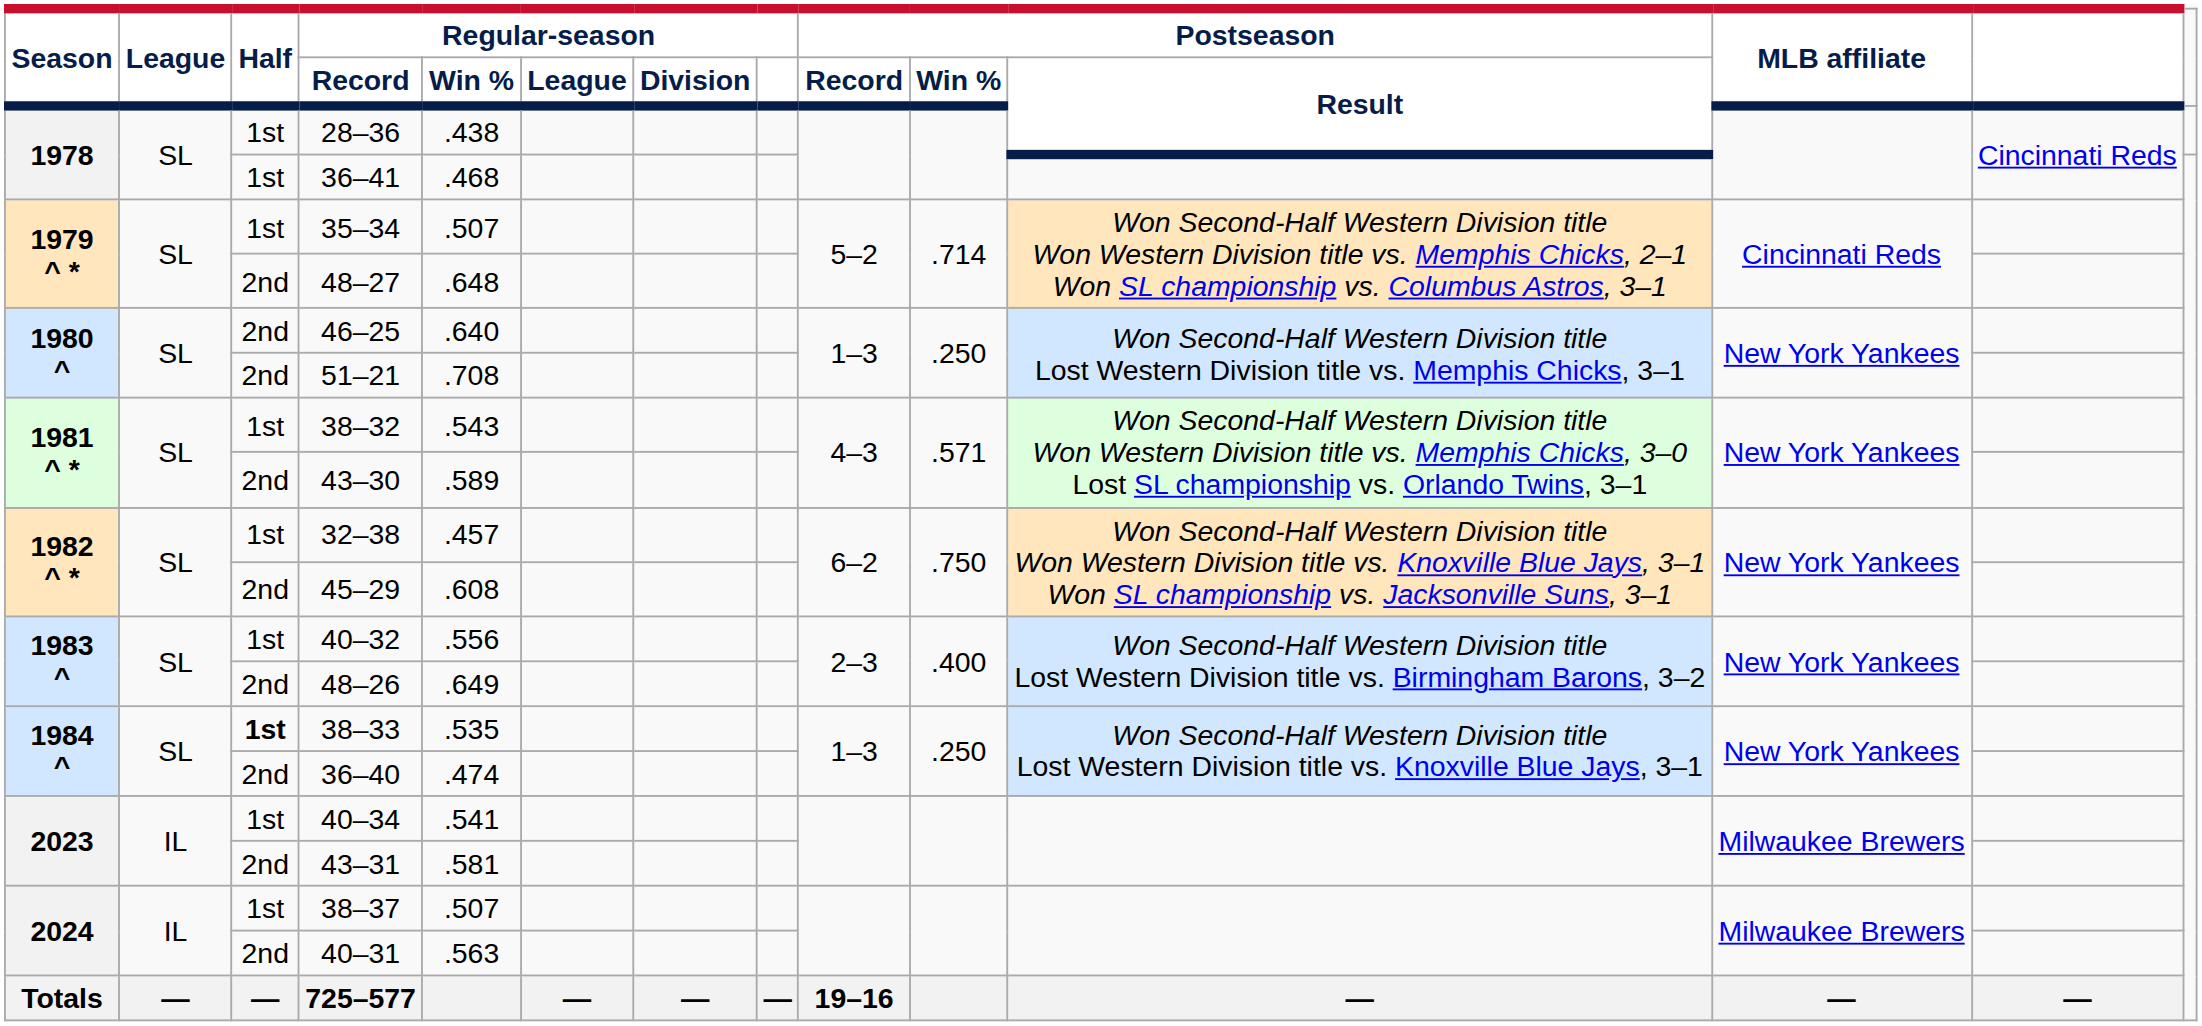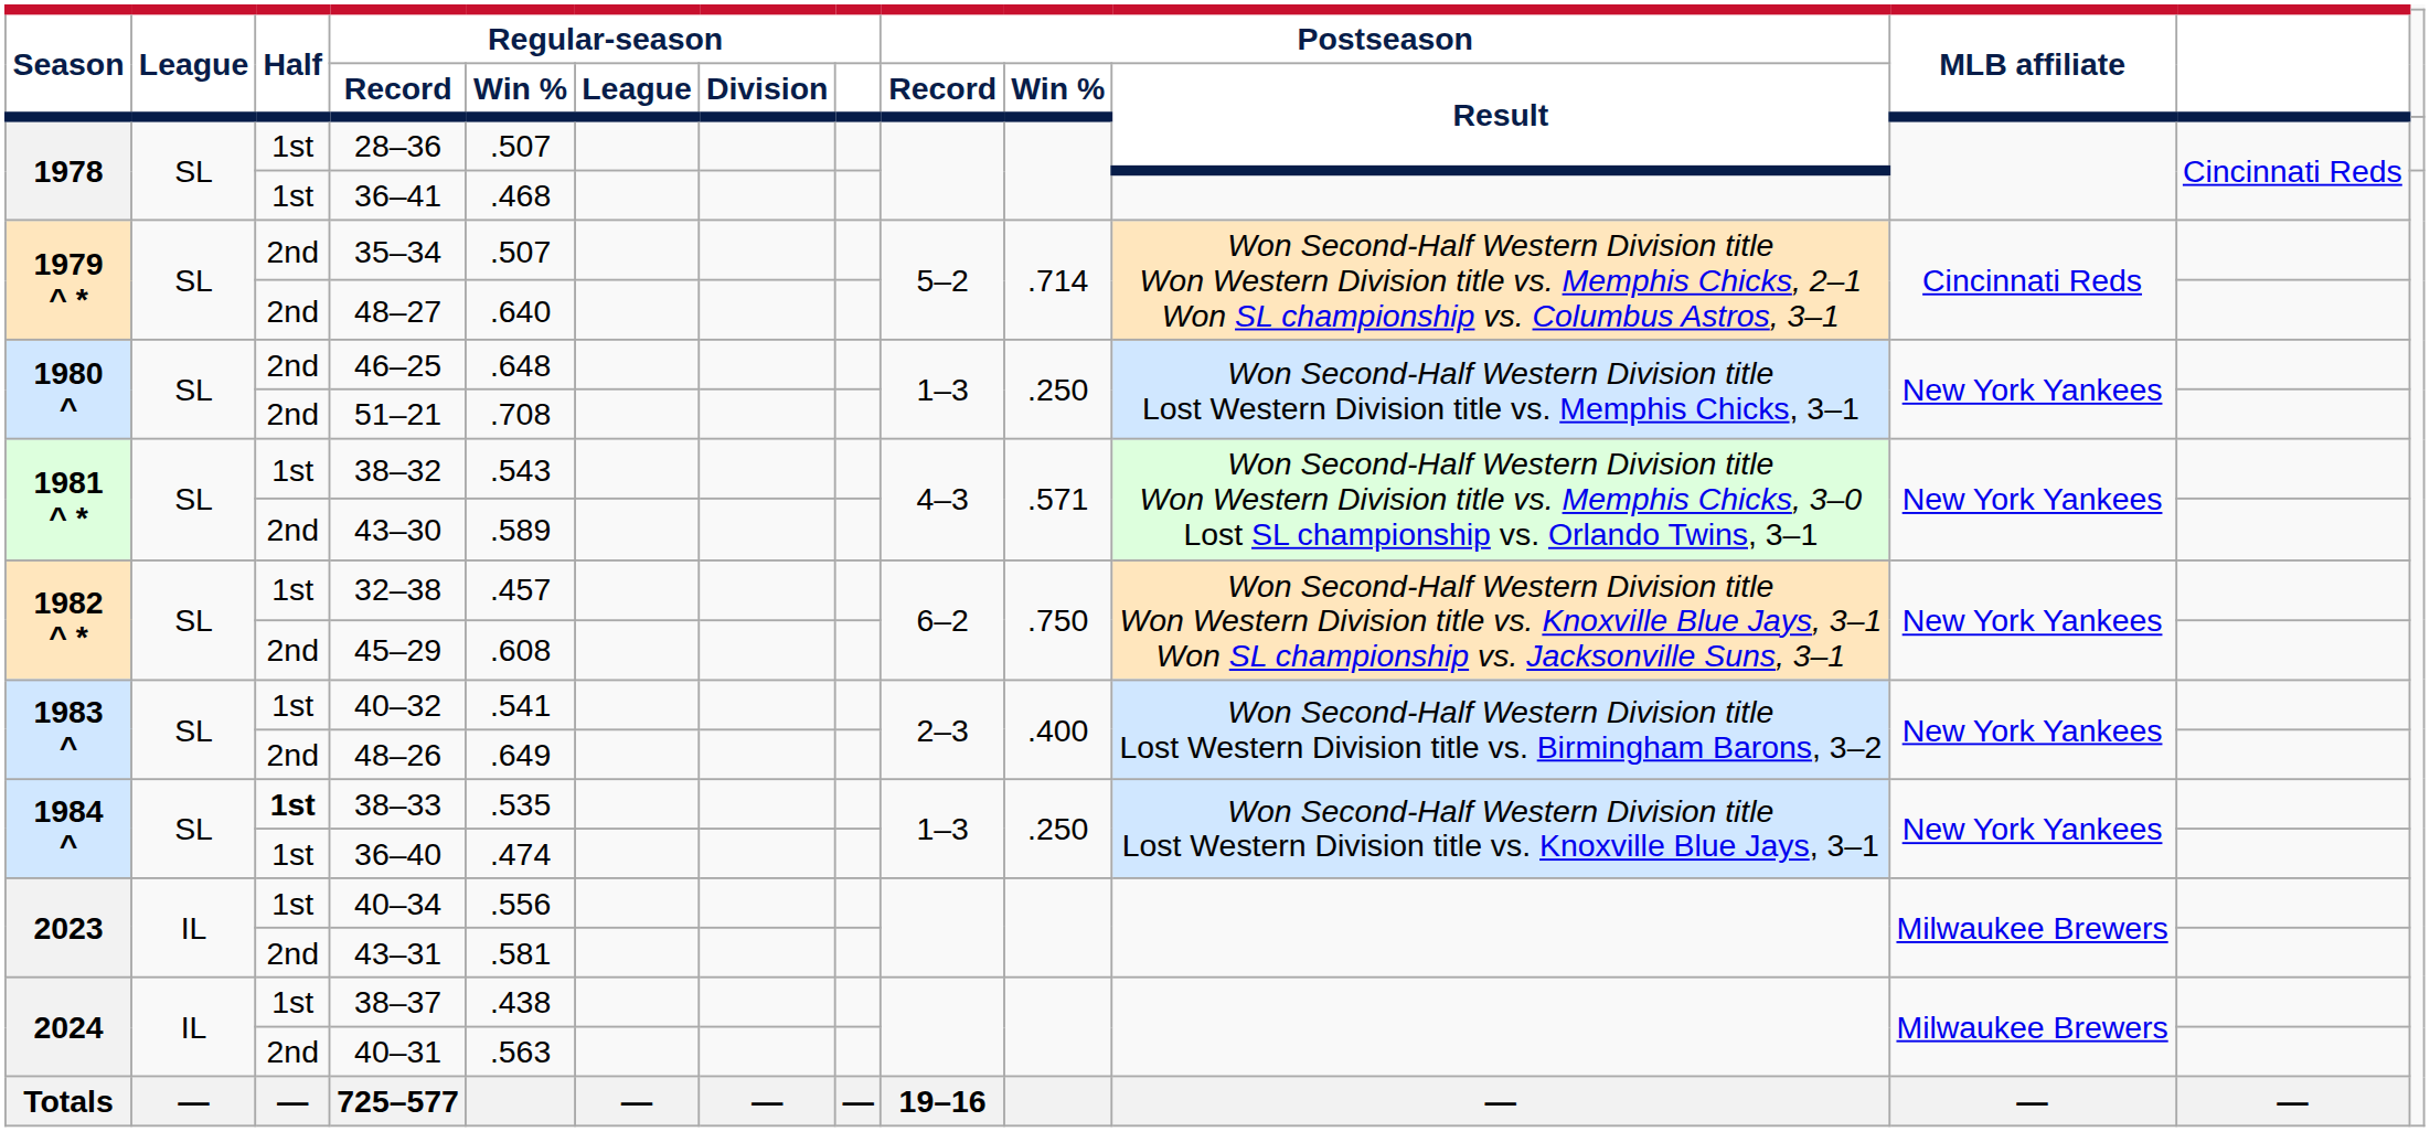28–36 | Regular-season / Win %: .438 -> .507
35–34 | Half: 1st -> 2nd
48–27 | Regular-season / Win %: .648 -> .640
46–25 | Regular-season / Win %: .640 -> .648
40–32 | Regular-season / Win %: .556 -> .541
36–40 | Half: 2nd -> 1st
40–34 | Regular-season / Win %: .541 -> .556
38–37 | Regular-season / Win %: .507 -> .438
